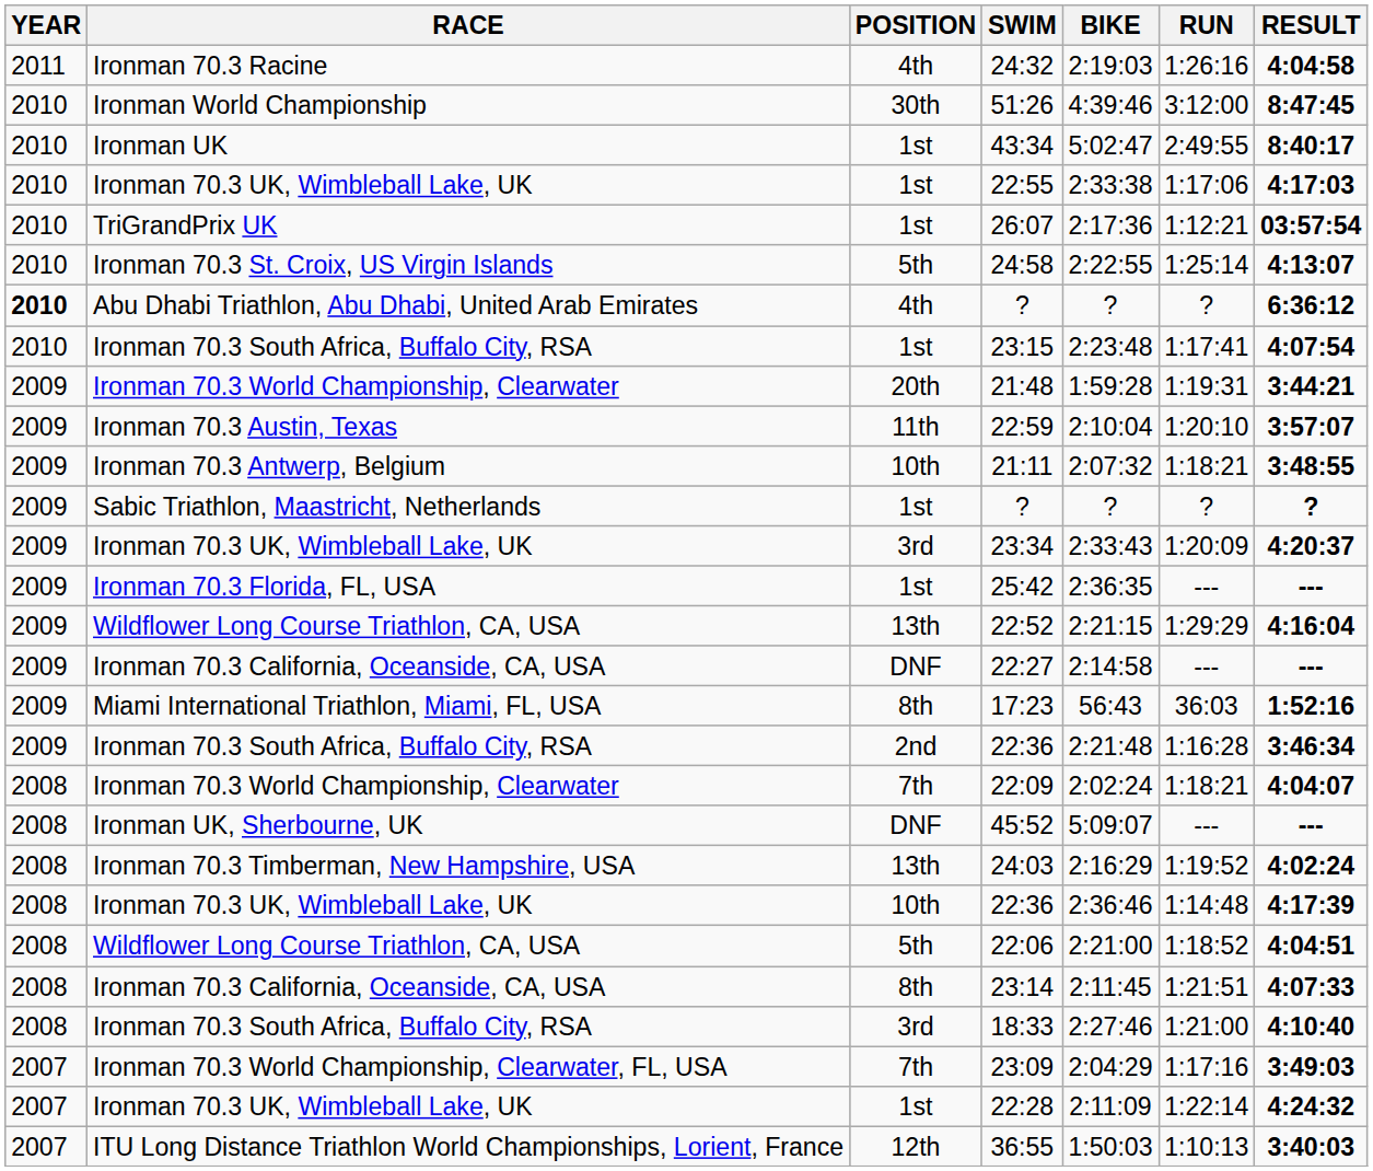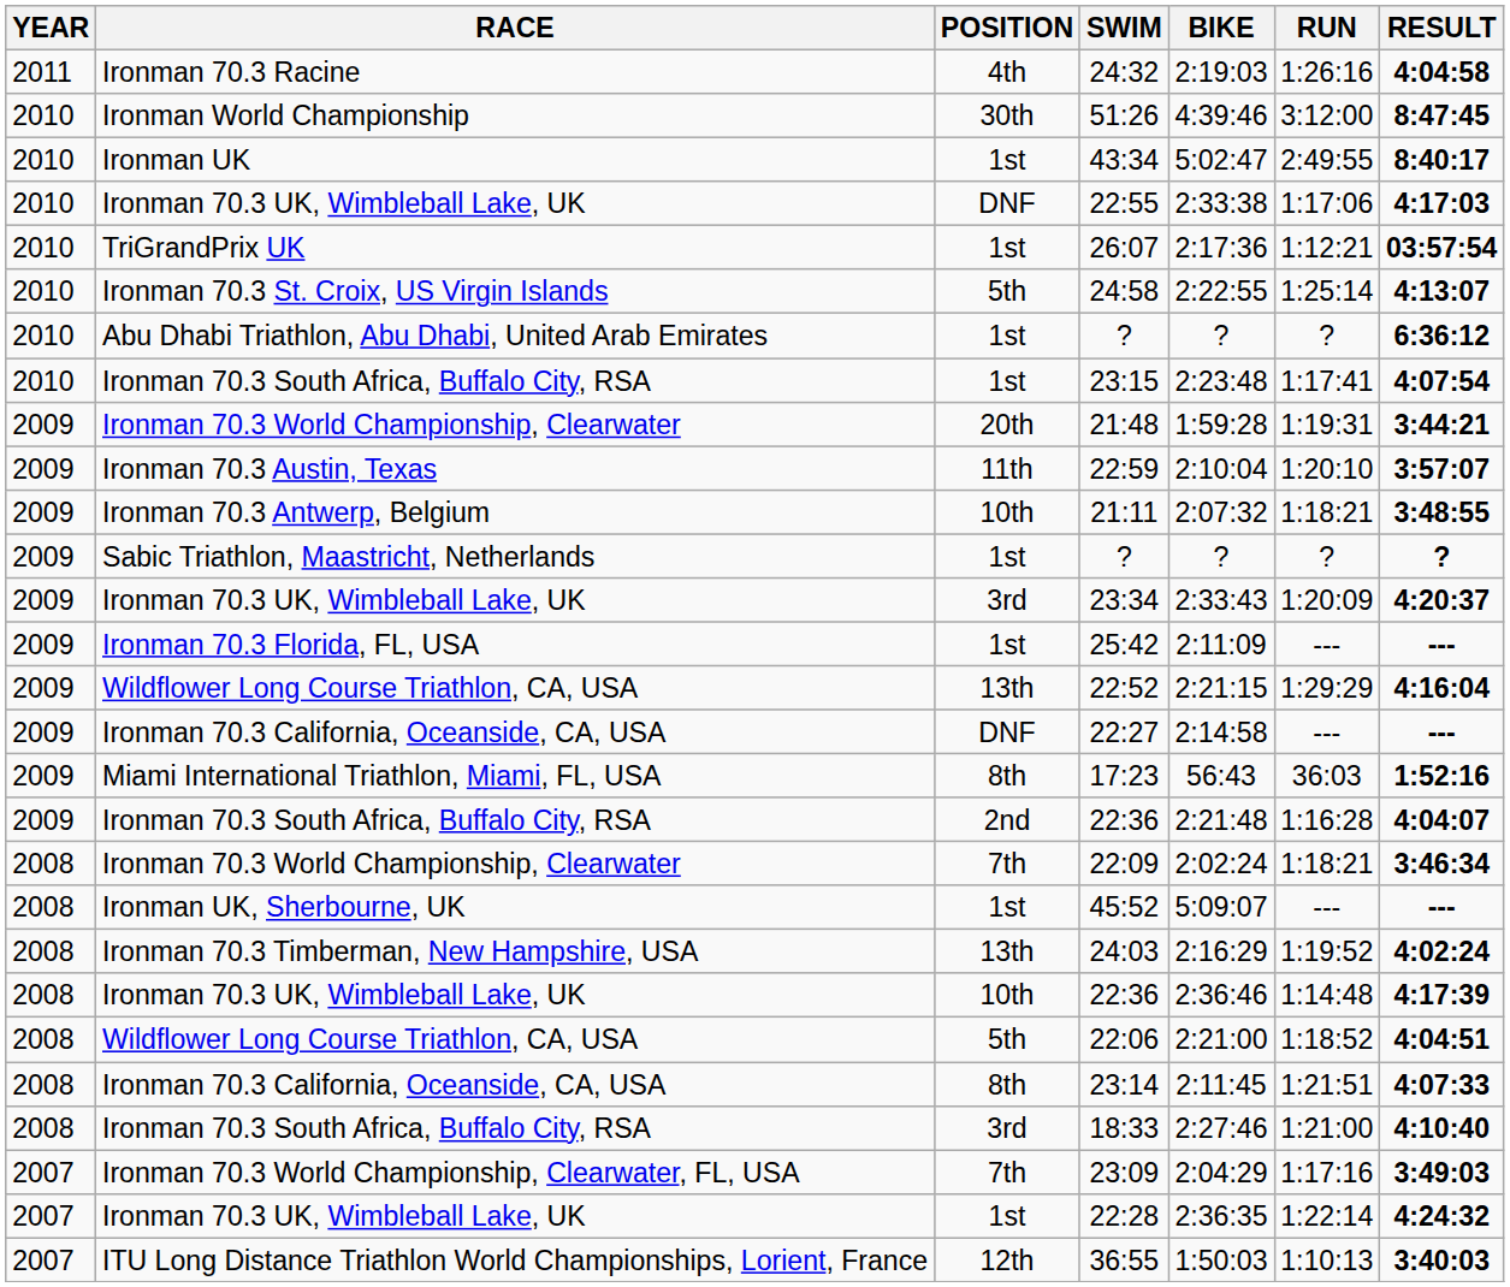22:55 | POSITION: 1st -> DNF
Abu Dhabi Triathlon, Abu Dhabi, United Arab Emirates / ? | YEAR: bold -> normal
Abu Dhabi Triathlon, Abu Dhabi, United Arab Emirates / ? | POSITION: 4th -> 1st
25:42 | BIKE: 2:36:35 -> 2:11:09
Ironman 70.3 South Africa, Buffalo City, RSA / 22:36 | RESULT: 3:46:34 -> 4:04:07
22:09 | RESULT: 4:04:07 -> 3:46:34
45:52 | POSITION: DNF -> 1st
22:28 | BIKE: 2:11:09 -> 2:36:35
